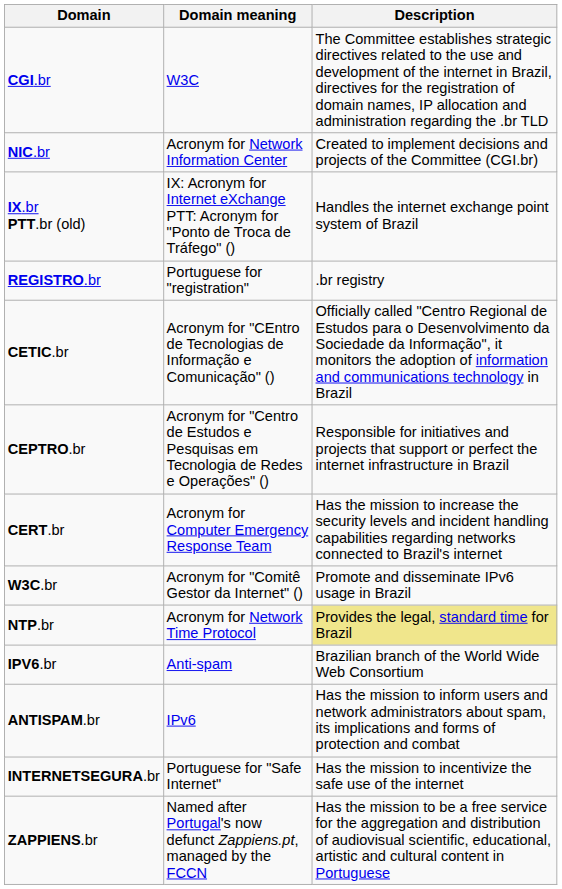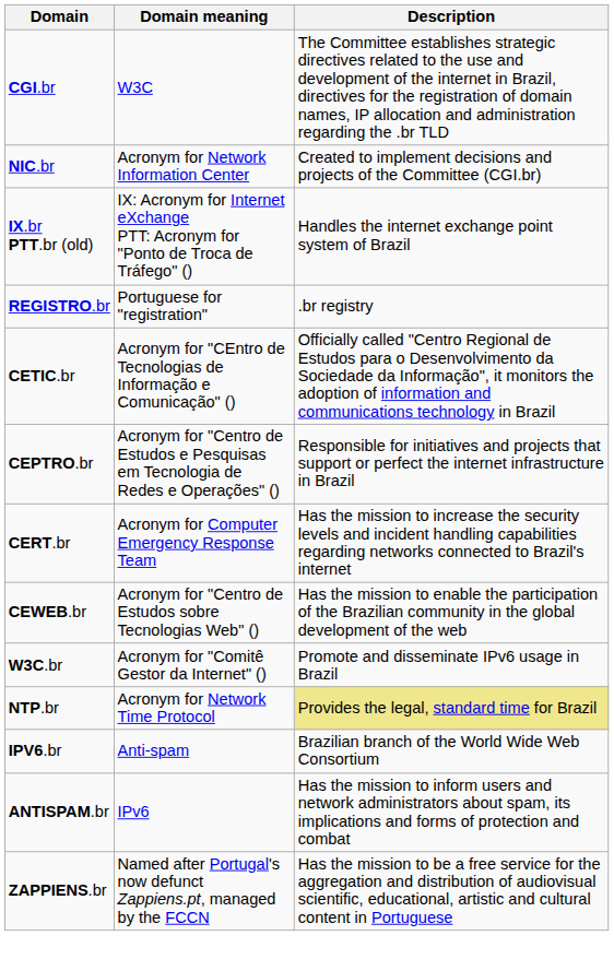+ row: CEWEB.br | Acronym for "Centro de Estudos sobre Tecnologias Web" () | Has the mission to enable the participation of the Brazilian community in the global development of the web
- row: INTERNETSEGURA.br | Portuguese for "Safe Internet" | Has the mission to incentivize the safe use of the internet
